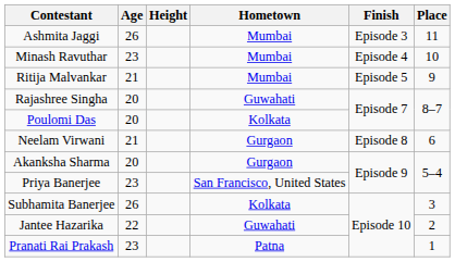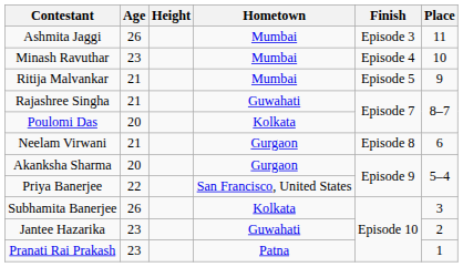Rajashree Singha | Age: 20 -> 21
Priya Banerjee | Age: 23 -> 22
Jantee Hazarika | Age: 22 -> 23
